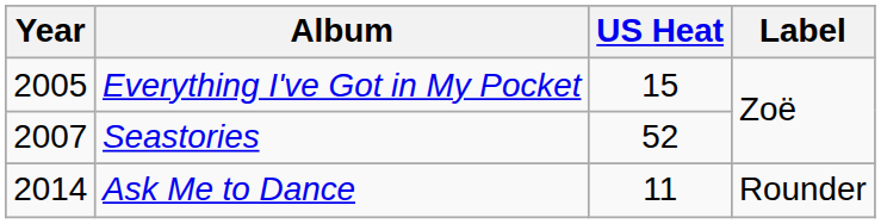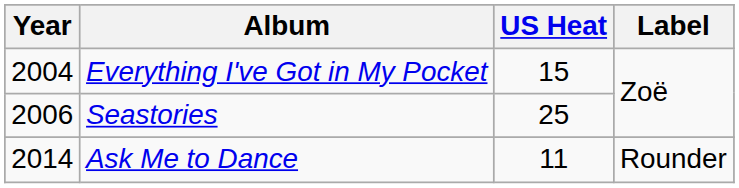Everything I've Got in My Pocket | Year: 2005 -> 2004
Seastories | Year: 2007 -> 2006
Seastories | US Heat: 52 -> 25
